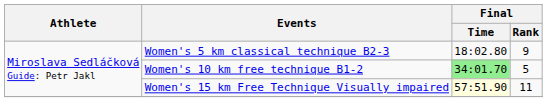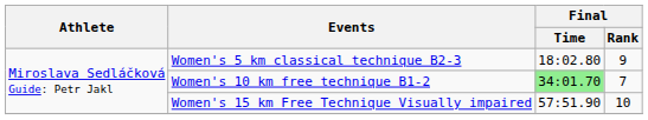Women's 10 km free technique B1-2 | Final / Rank: 5 -> 7
Women's 15 km Free Technique Visually impaired | Final / Time: lightyellow background -> no background
Women's 15 km Free Technique Visually impaired | Final / Rank: 11 -> 10
